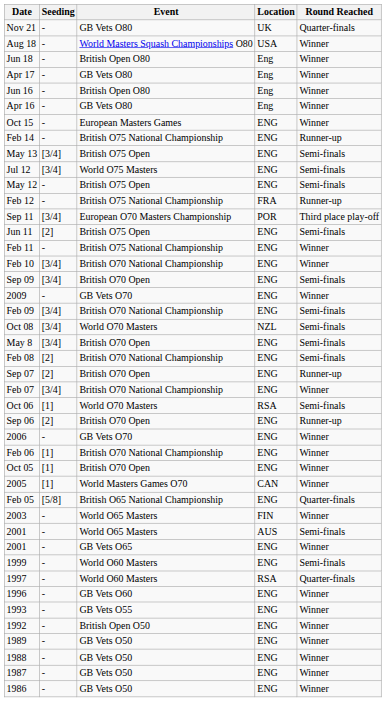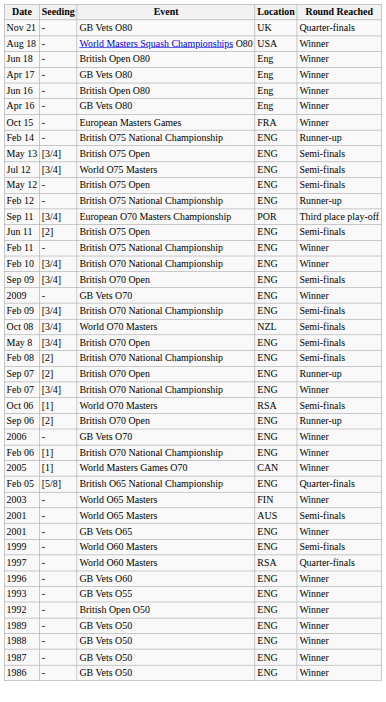Oct 15 | Location: ENG -> FRA
Feb 12 | Location: FRA -> ENG
- row: Oct 05 | [1] | British O70 Open | ENG | Winner
